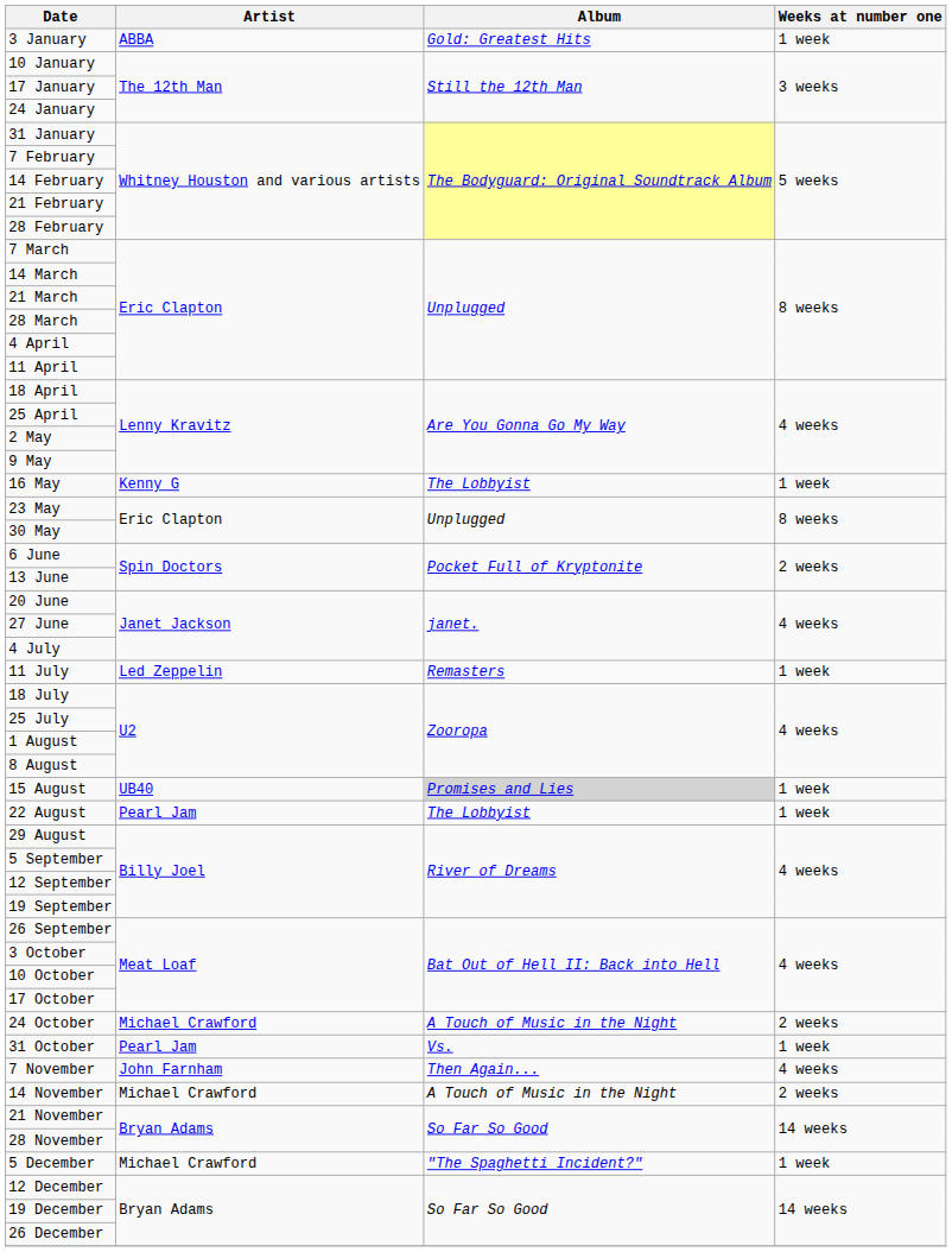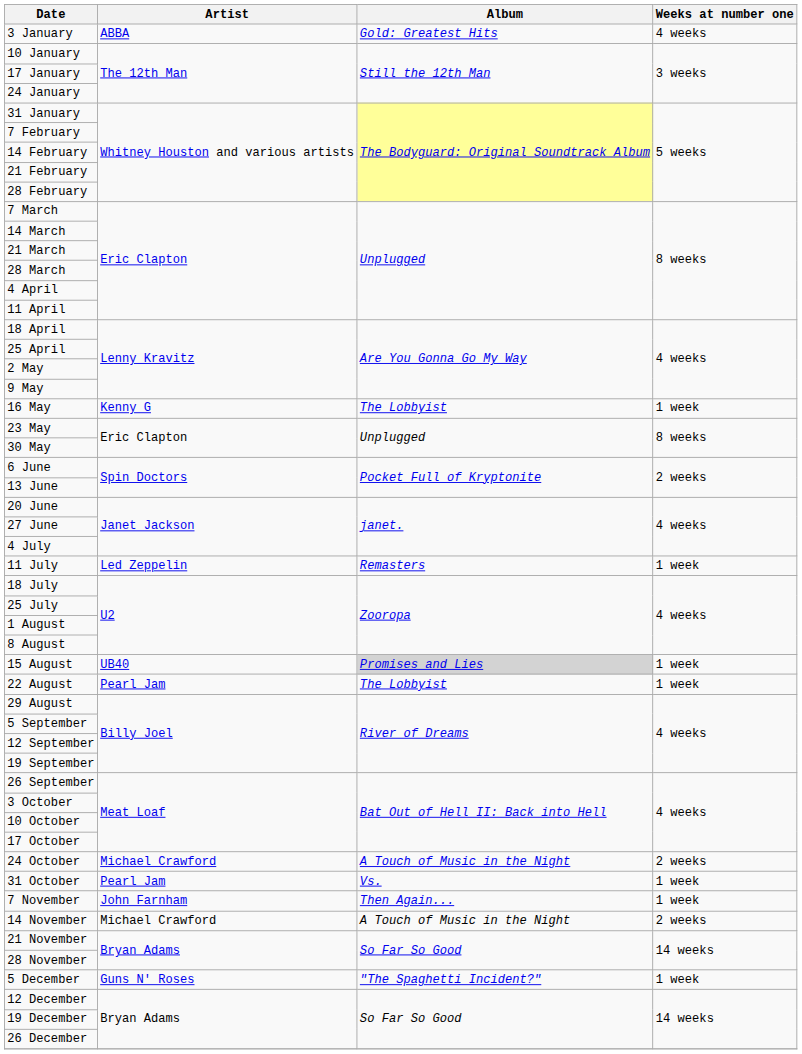3 January | Weeks at number one: 1 week -> 4 weeks
7 November | Weeks at number one: 4 weeks -> 1 week
5 December | Artist: Michael Crawford -> Guns N' Roses
